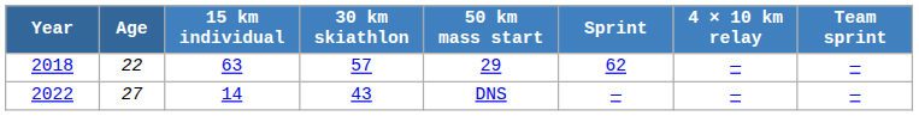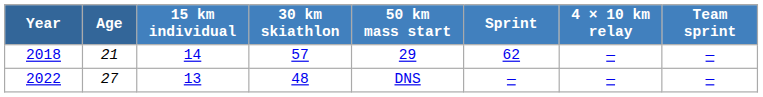2018 | Age: 22 -> 21
2018 | 15 km individual: 63 -> 14
2022 | 15 km individual: 14 -> 13
2022 | 30 km skiathlon: 43 -> 48
